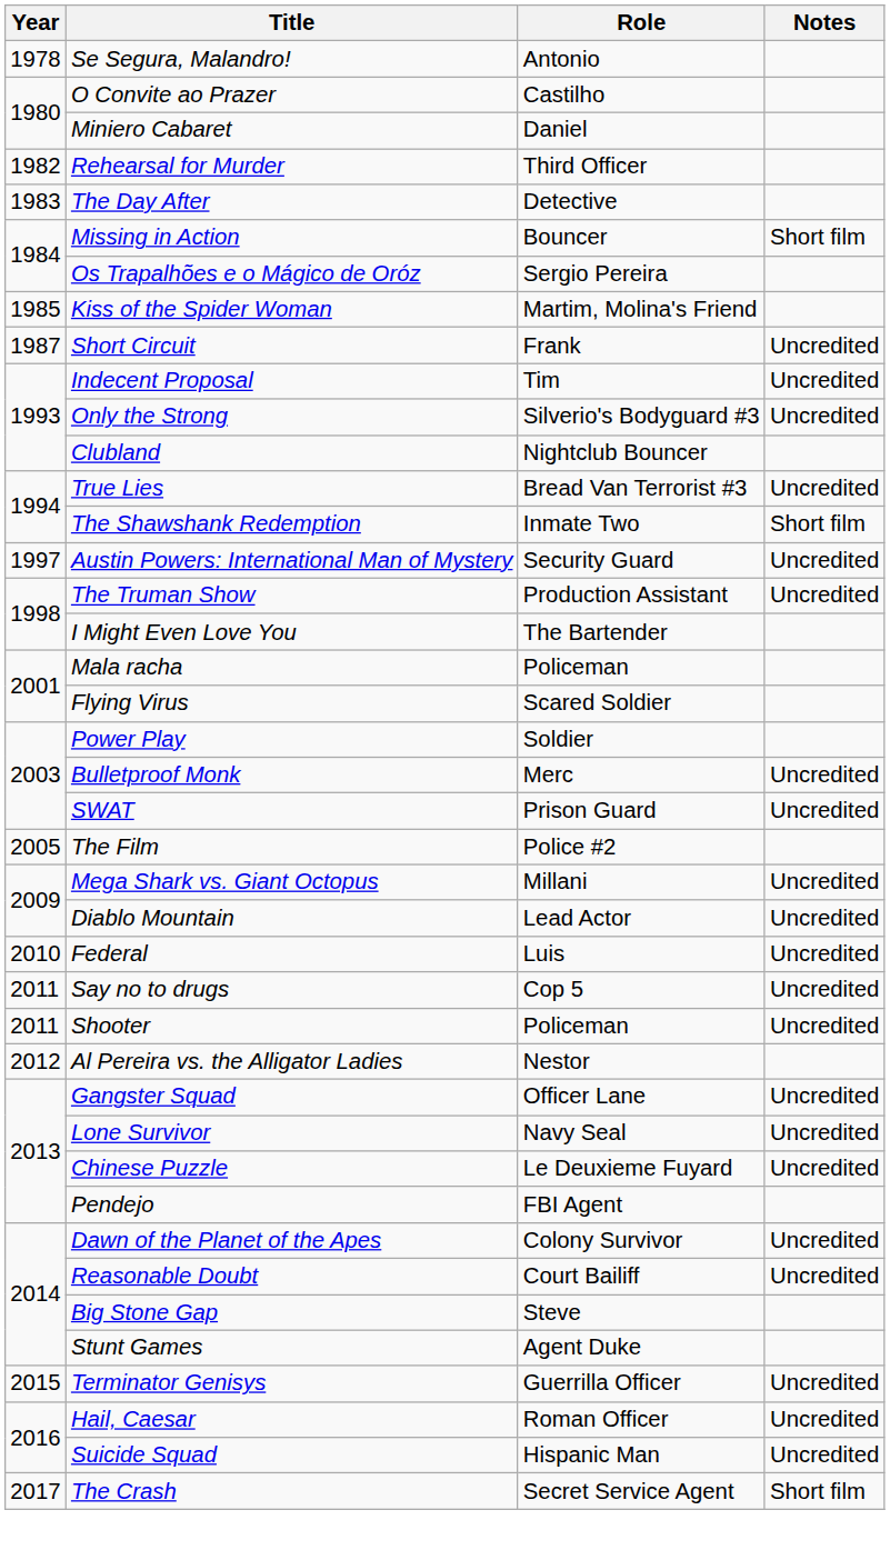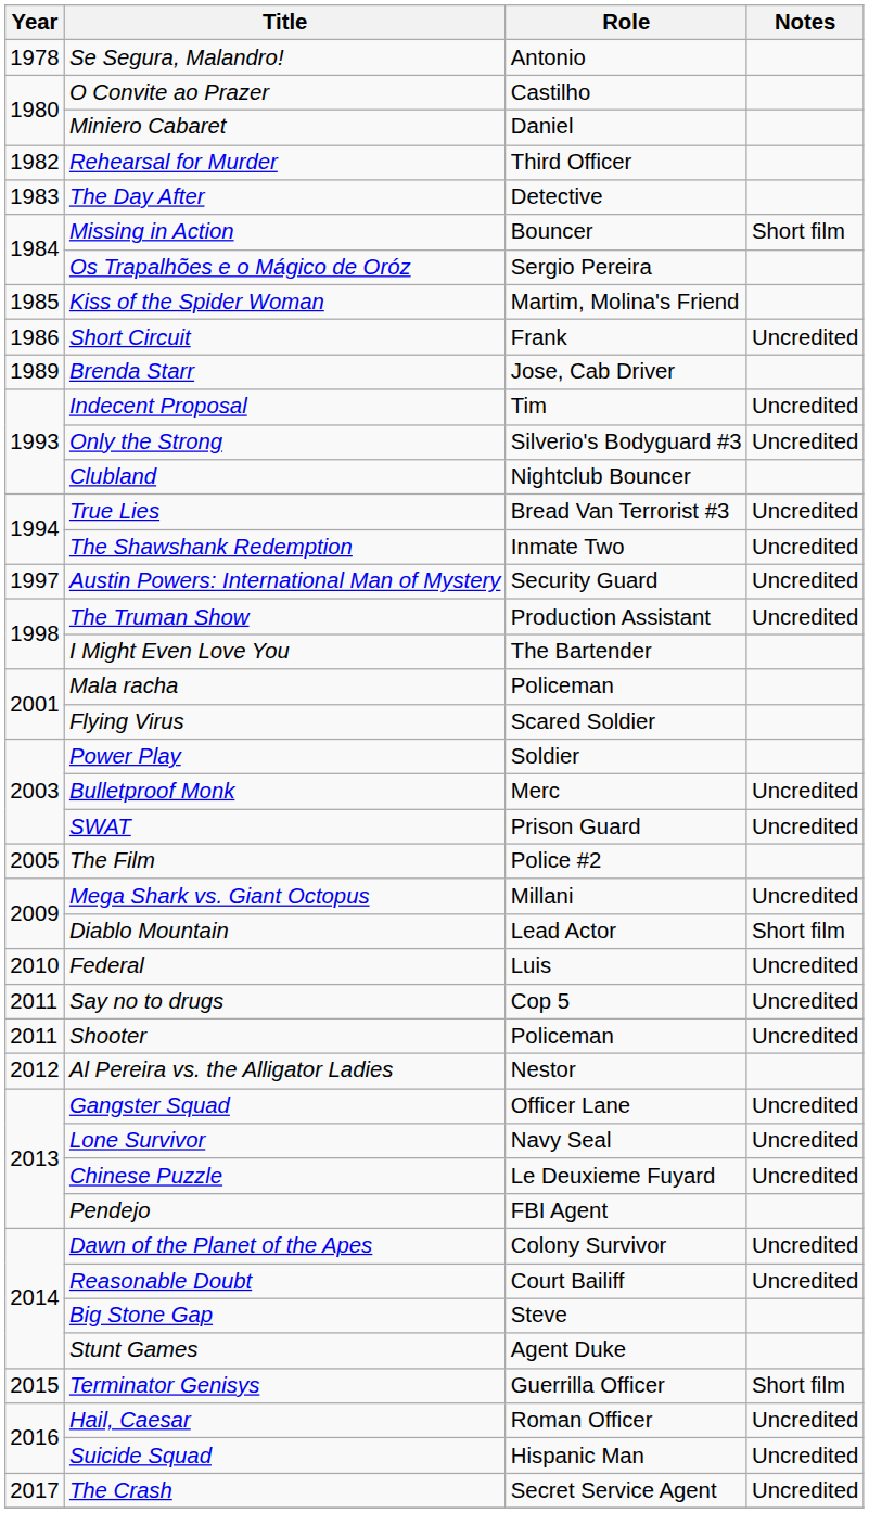Short Circuit | Year: 1987 -> 1986
+ row: 1989 | Brenda Starr | Jose, Cab Driver
The Shawshank Redemption | Notes: Short film -> Uncredited
Diablo Mountain | Notes: Uncredited -> Short film
Terminator Genisys | Notes: Uncredited -> Short film
The Crash | Notes: Short film -> Uncredited
